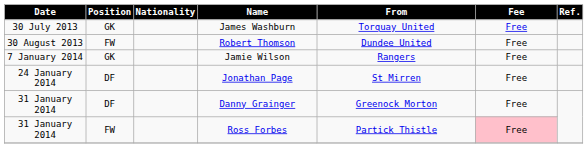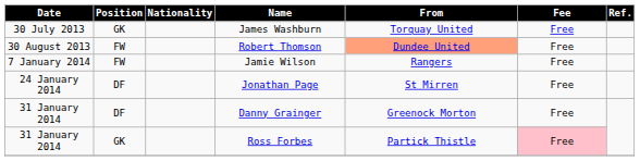Robert Thomson | From: no background -> lightsalmon background
Jamie Wilson | Position: GK -> FW
Ross Forbes | Position: FW -> GK
